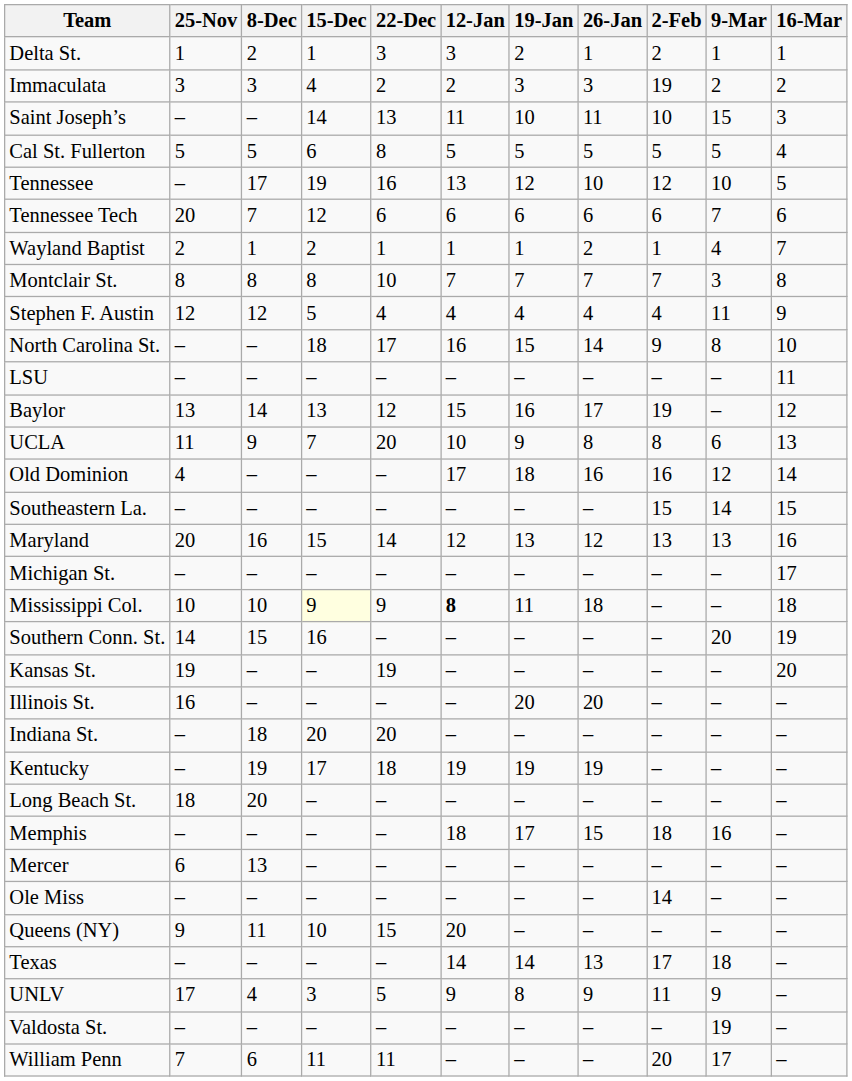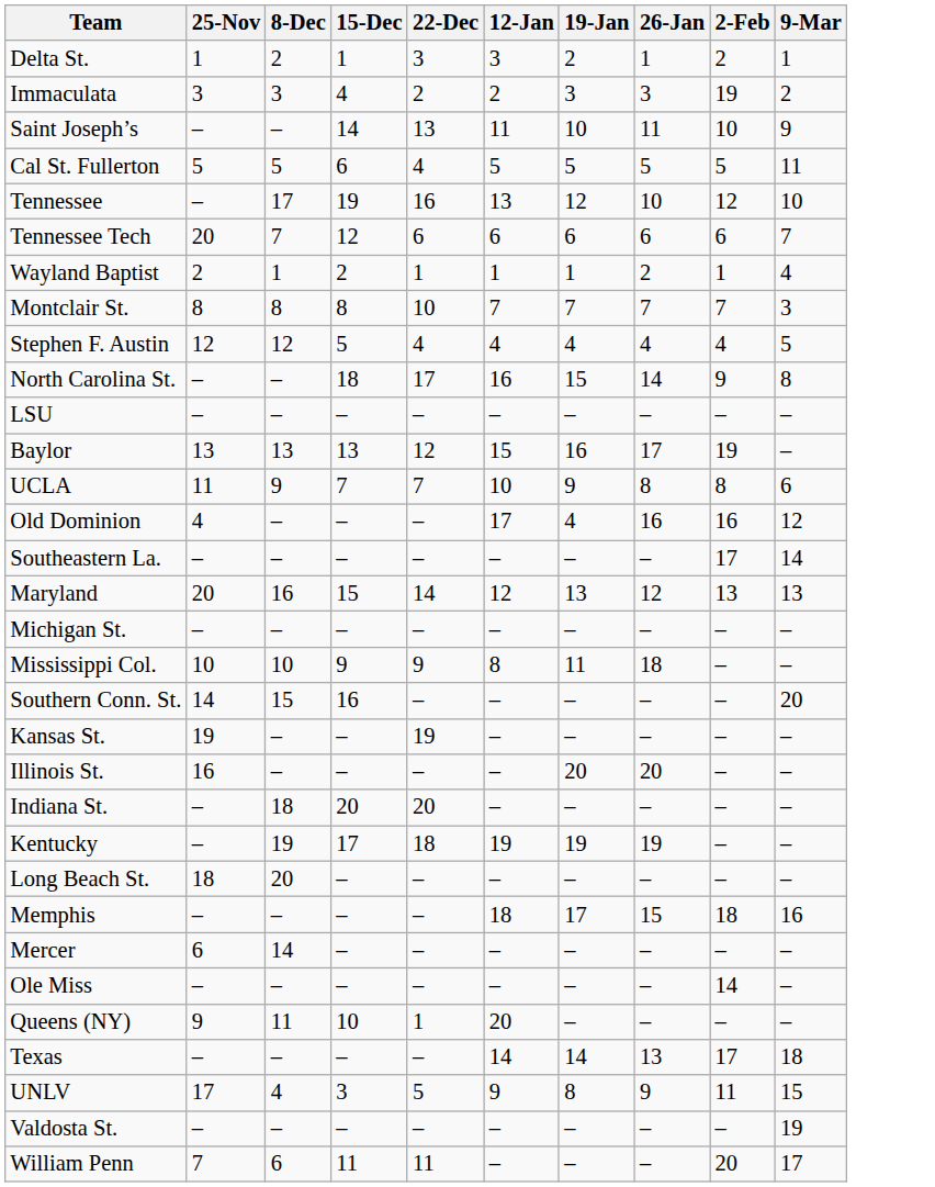- column: 16-Mar | 1 | 2 | 3 | 4 | 5 | 6 | 7 | 8 | 9 | 10 | 11 | 12 | 13 | 14 | 15 | 16 | 17 | 18 | 19 | 20 | – | – | – | – | – | – | – | – | – | – | – | –
Saint Joseph’s | 9-Mar: 15 -> 9
Cal St. Fullerton | 22-Dec: 8 -> 4
Cal St. Fullerton | 9-Mar: 5 -> 11
Stephen F. Austin | 9-Mar: 11 -> 5
Baylor | 8-Dec: 14 -> 13
UCLA | 22-Dec: 20 -> 7
Old Dominion | 19-Jan: 18 -> 4
Southeastern La. | 2-Feb: 15 -> 17
Mississippi Col. | 15-Dec: lightyellow background -> no background
Mississippi Col. | 12-Jan: bold -> normal
Mercer | 8-Dec: 13 -> 14
Queens (NY) | 22-Dec: 15 -> 1
UNLV | 9-Mar: 9 -> 15
